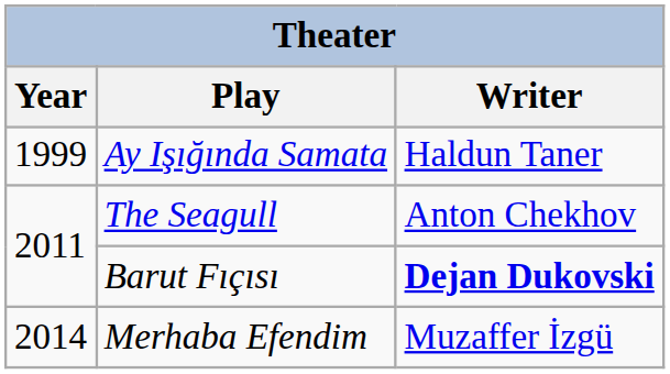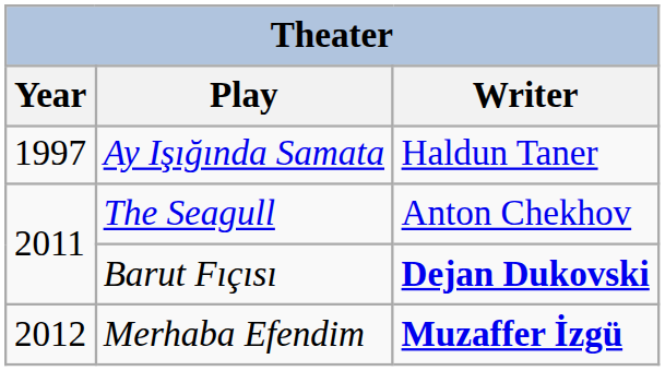Ay Işığında Samata | Year: 1999 -> 1997
Merhaba Efendim | Year: 2014 -> 2012
Merhaba Efendim | Writer: normal -> bold
